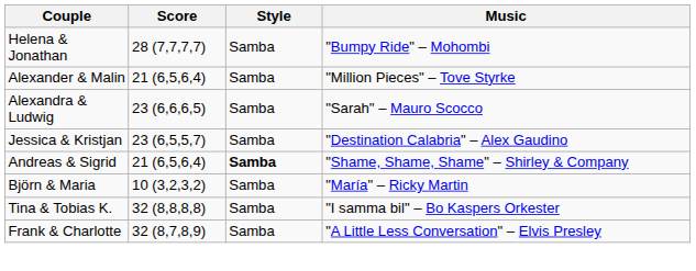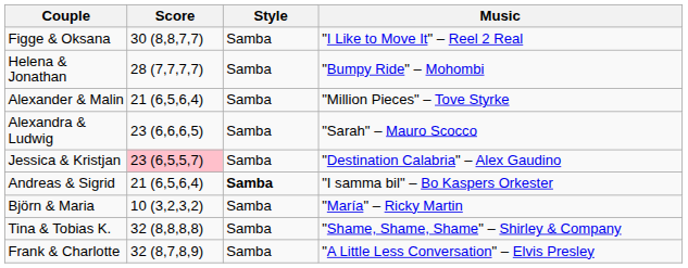+ row: Figge & Oksana | 30 (8,8,7,7) | Samba | "I Like to Move It" – Reel 2 Real
Jessica & Kristjan | Score: no background -> pink background
Andreas & Sigrid | Music: "Shame, Shame, Shame" – Shirley & Company -> "I samma bil" – Bo Kaspers Orkester
Tina & Tobias K. | Music: "I samma bil" – Bo Kaspers Orkester -> "Shame, Shame, Shame" – Shirley & Company
